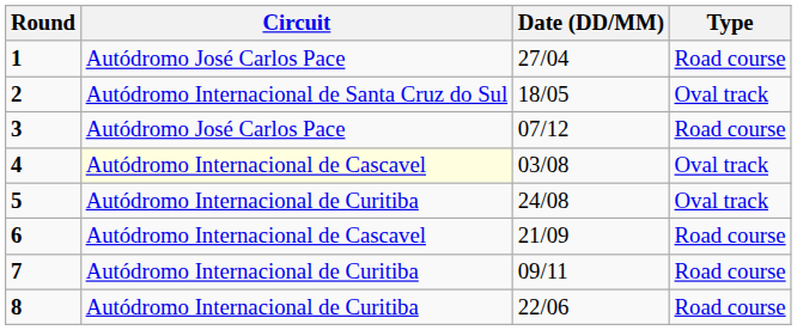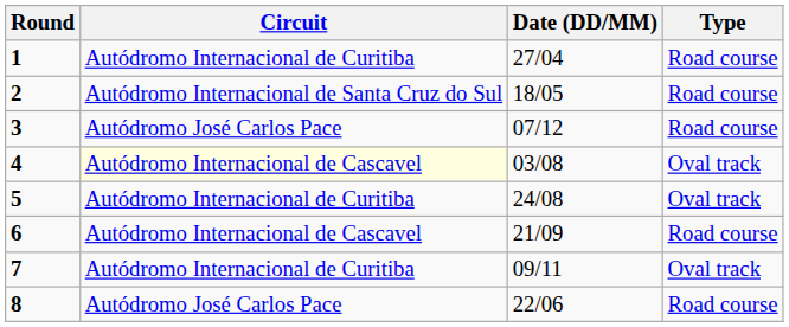1 | Circuit: Autódromo José Carlos Pace -> Autódromo Internacional de Curitiba
2 | Type: Oval track -> Road course
7 | Type: Road course -> Oval track
8 | Circuit: Autódromo Internacional de Curitiba -> Autódromo José Carlos Pace
